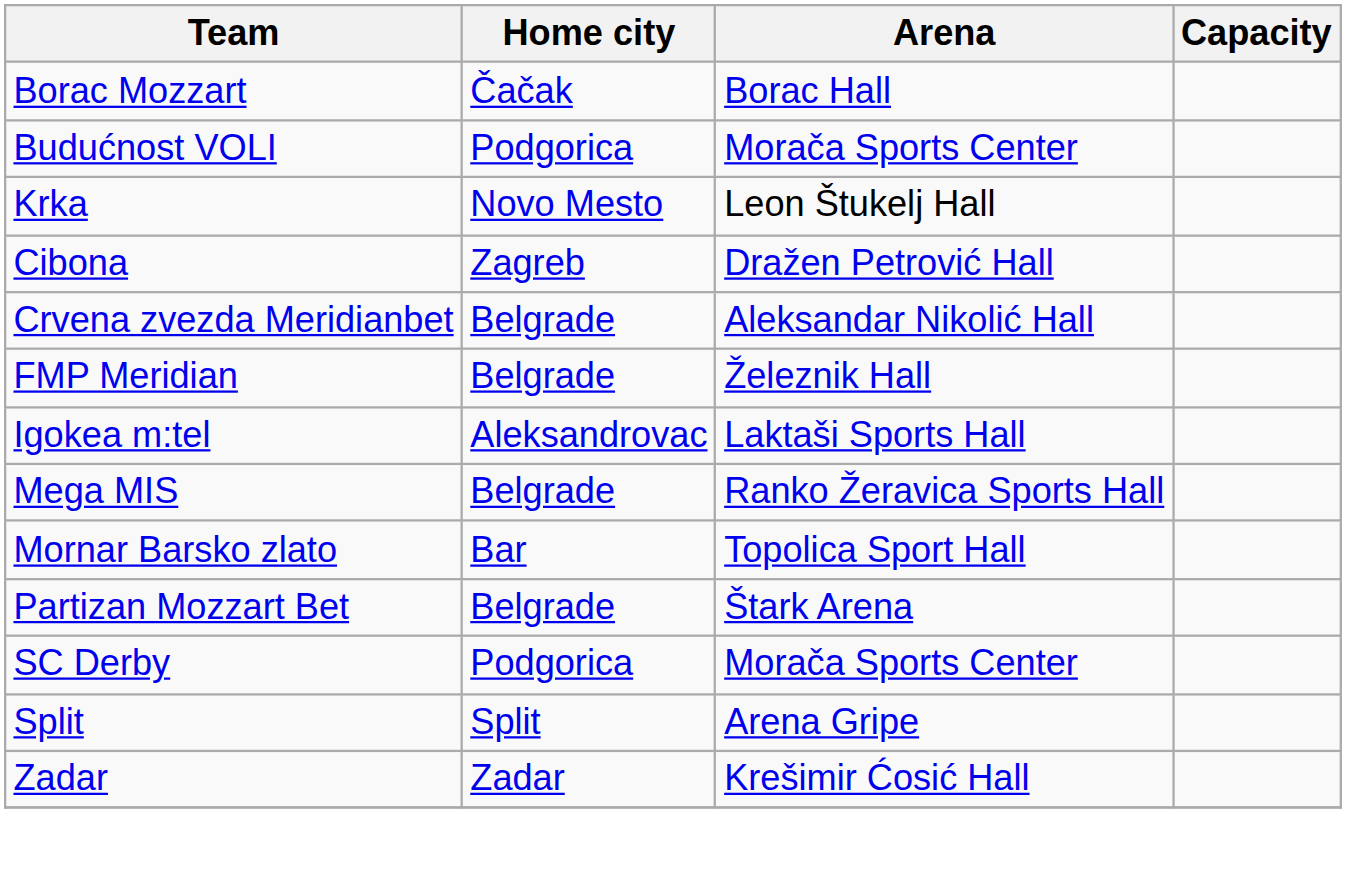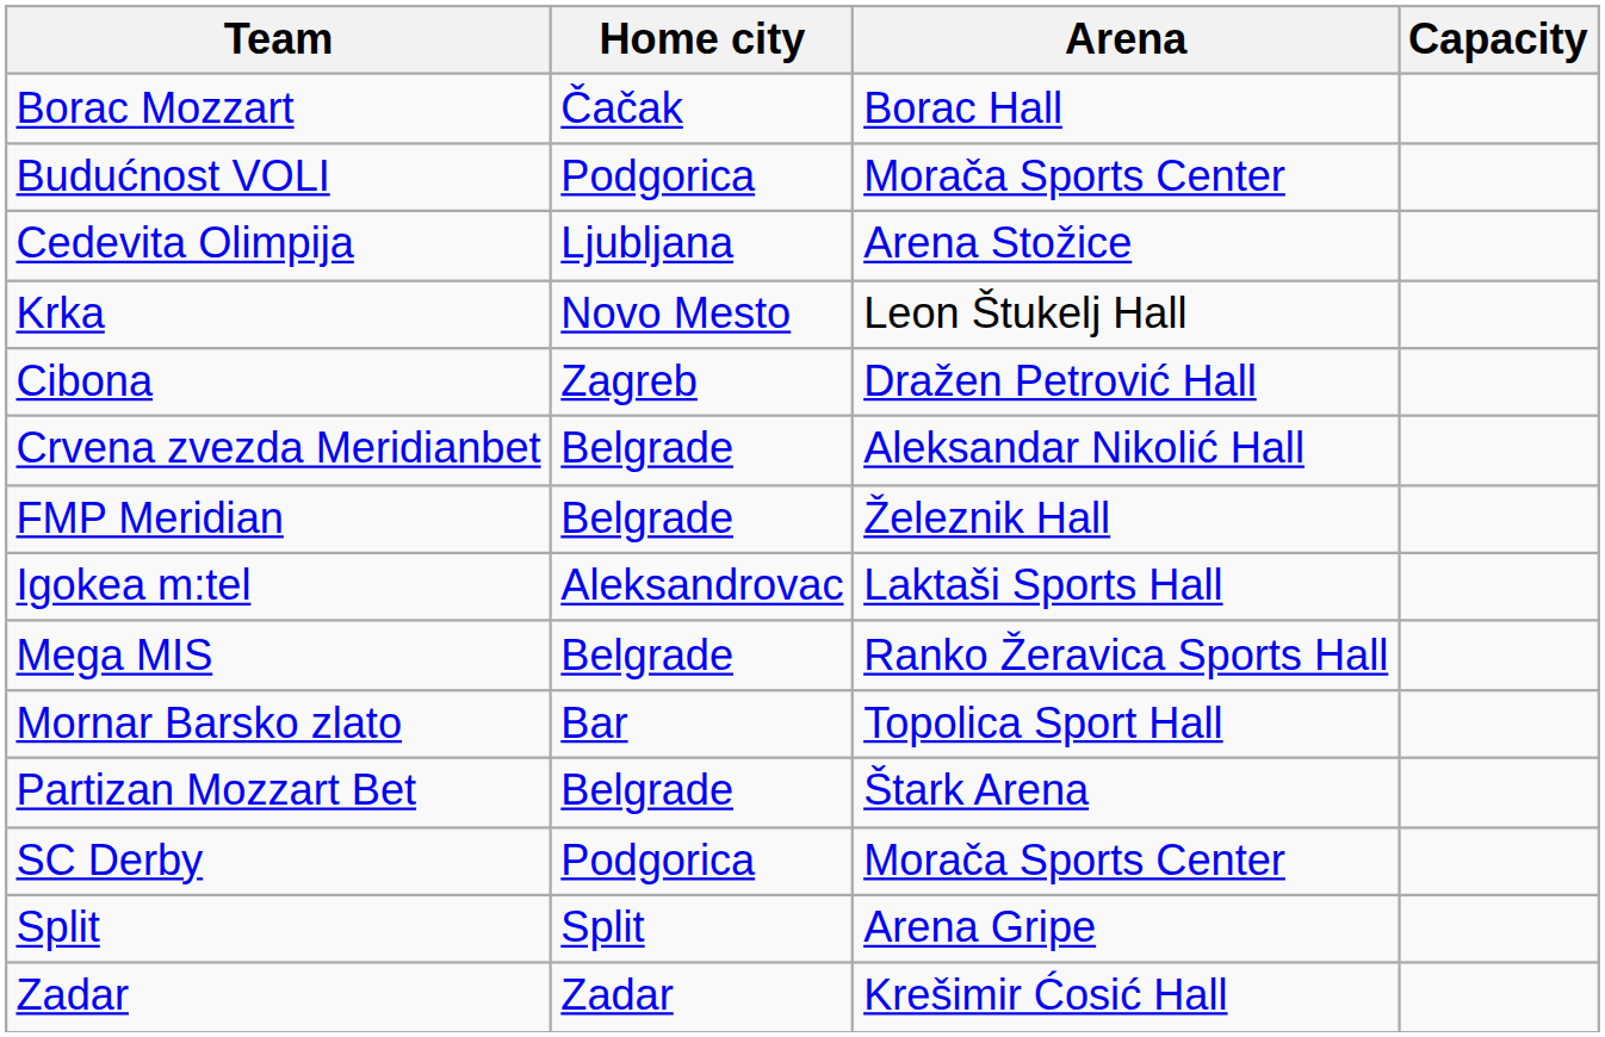+ row: Cedevita Olimpija | Ljubljana | Arena Stožice
